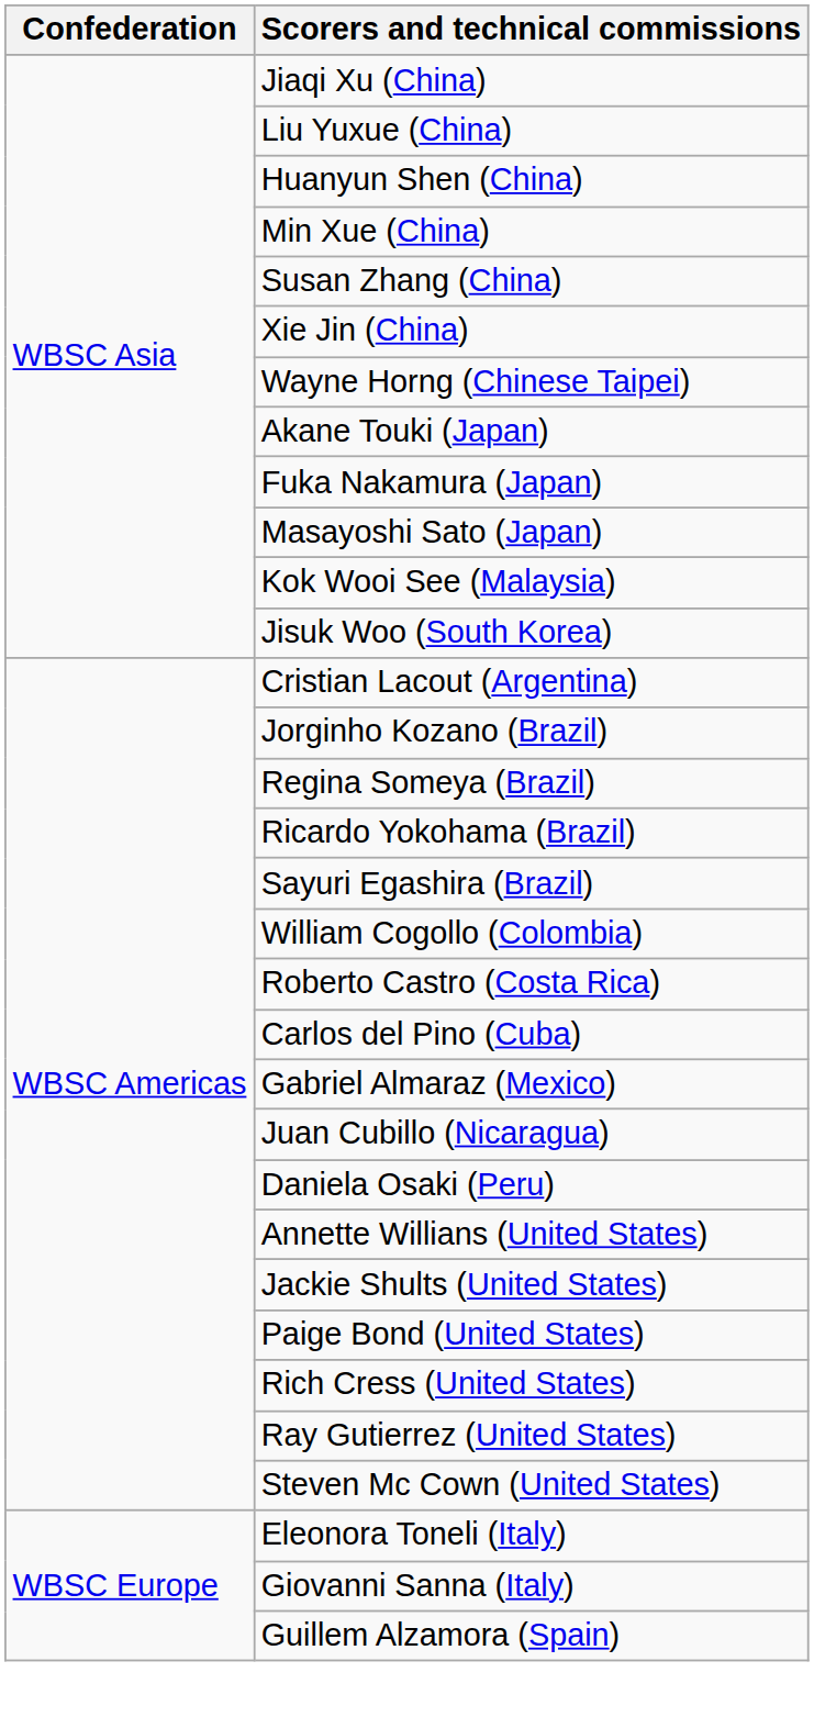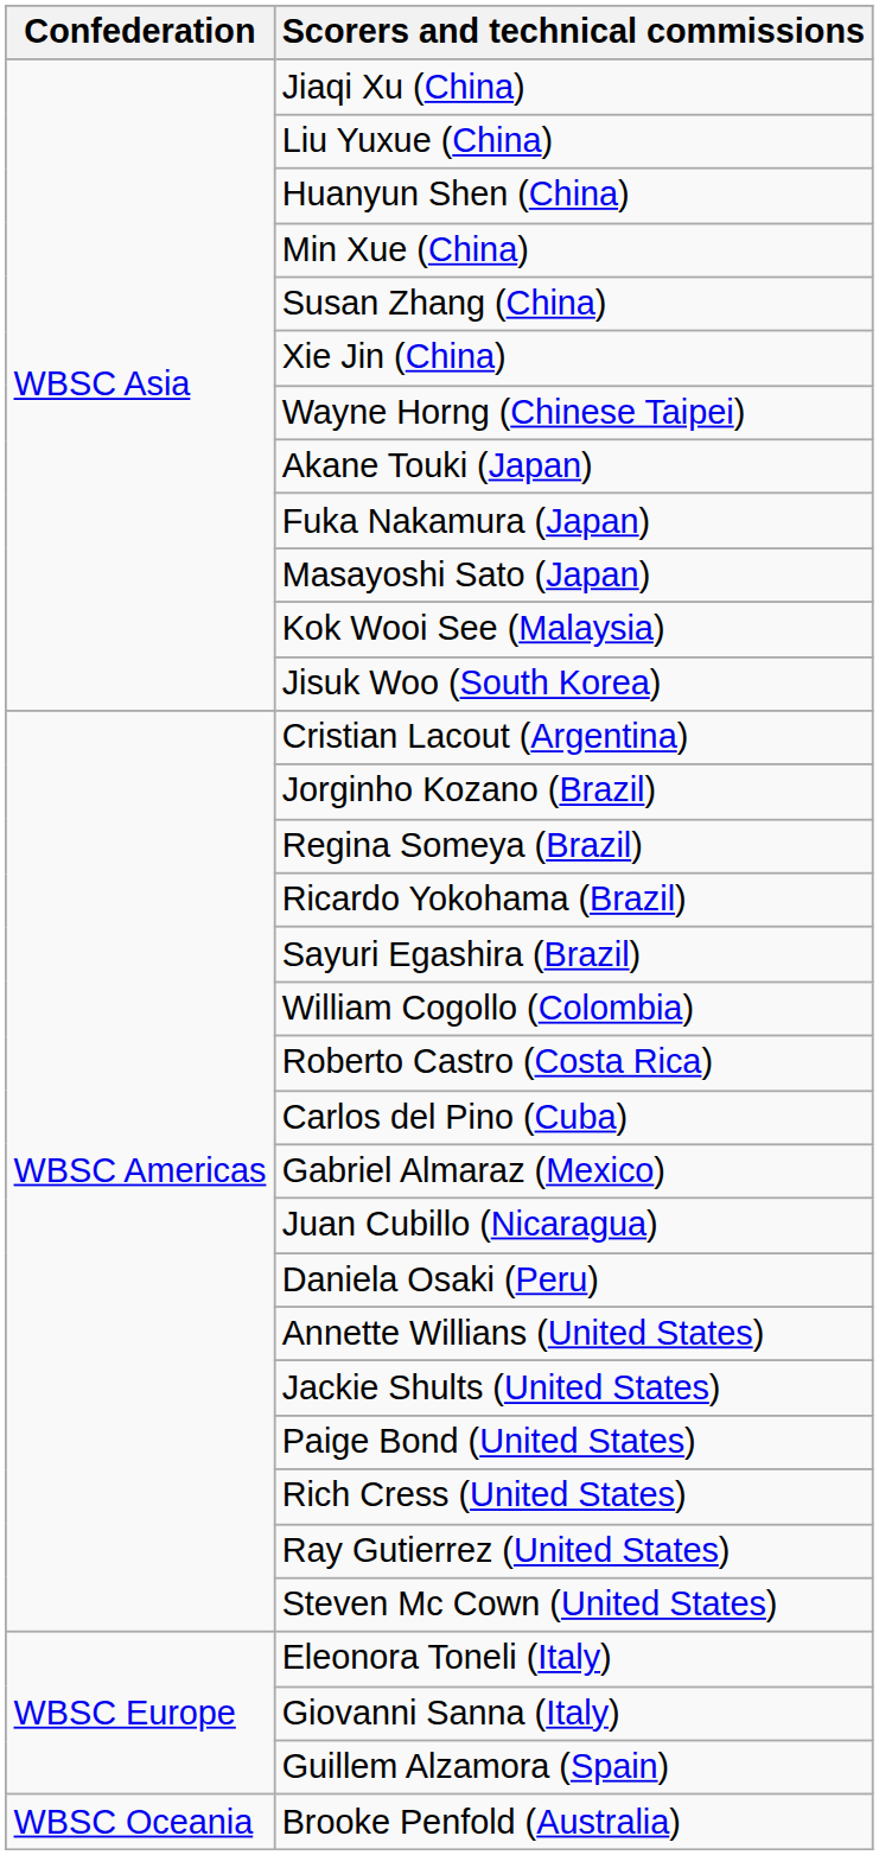+ row: WBSC Oceania | Brooke Penfold (Australia)
